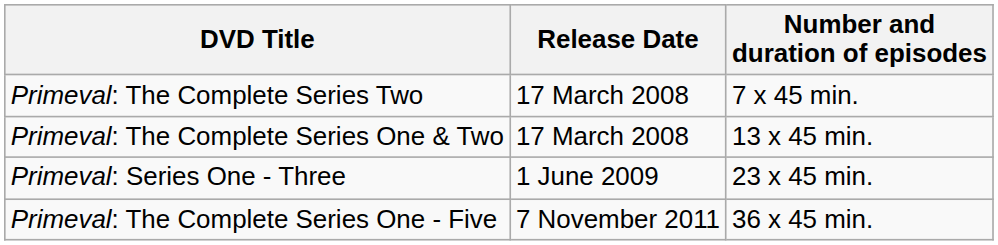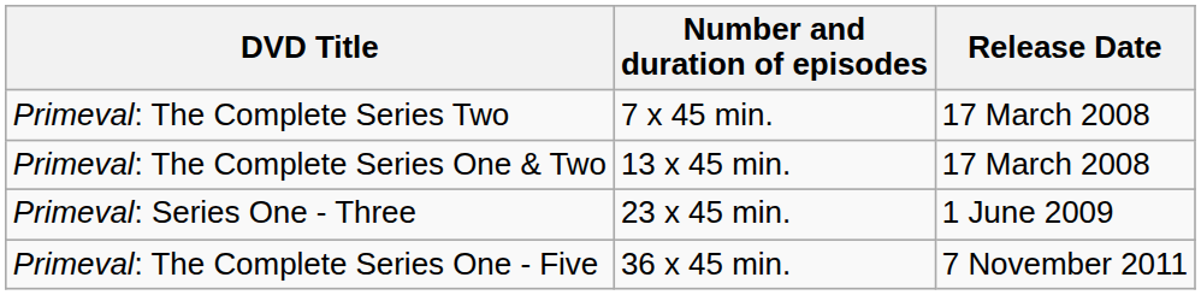columns swapped: Number and duration of episodes <-> Release Date
